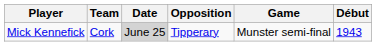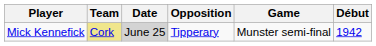Mick Kennefick | Team: no background -> khaki background
Mick Kennefick | Début: 1943 -> 1942
